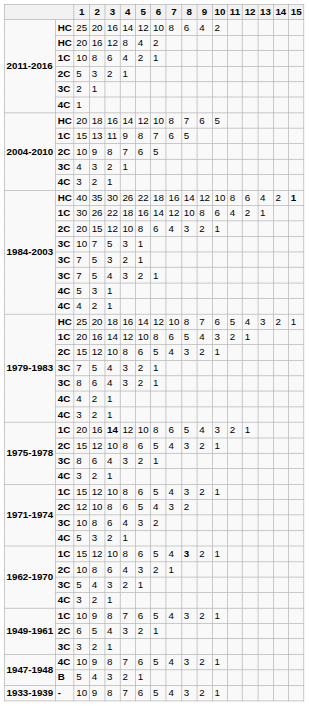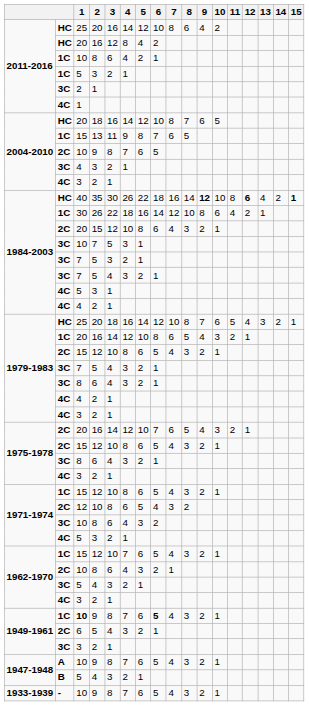2011-2016 / 3 | column 2: 2C -> 1C
35 | 9: normal -> bold
35 | 12: normal -> bold
1975-1978 / 16 | column 2: 1C -> 2C
1975-1978 / 16 | 3: bold -> normal
1975-1978 / 16 | 6: 8 -> 7
1962-1970 / 12 | 4: 8 -> 7
1962-1970 / 12 | 8: bold -> normal
1949-1961 / 9 | 1: normal -> bold
1949-1961 / 9 | 6: normal -> bold
1947-1948 / 9 | column 2: 4C -> A
